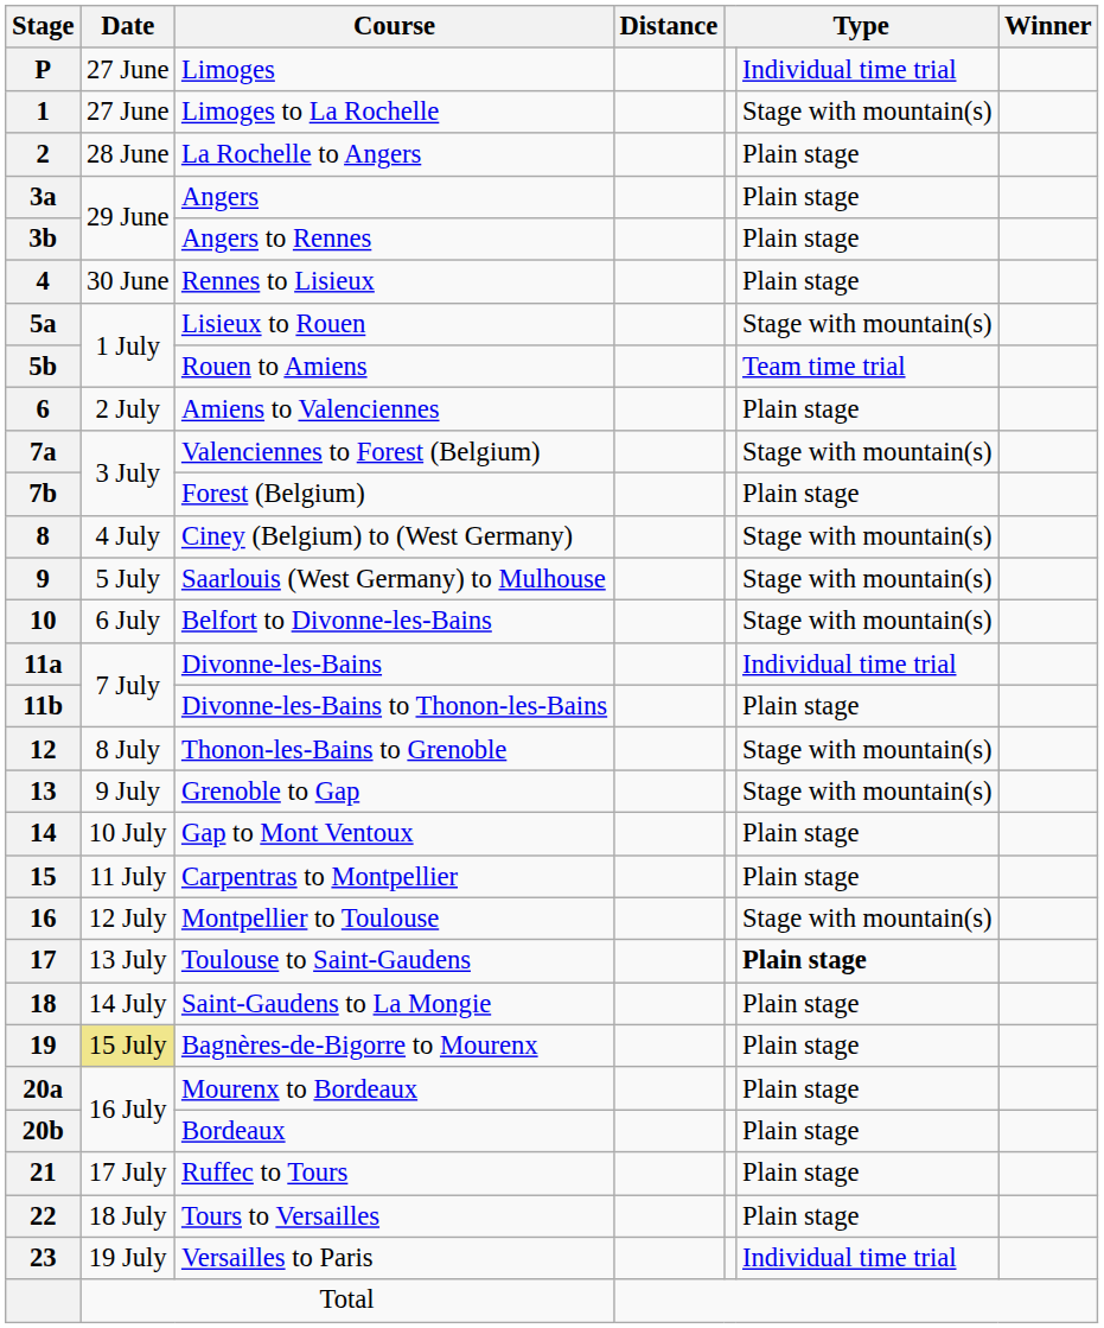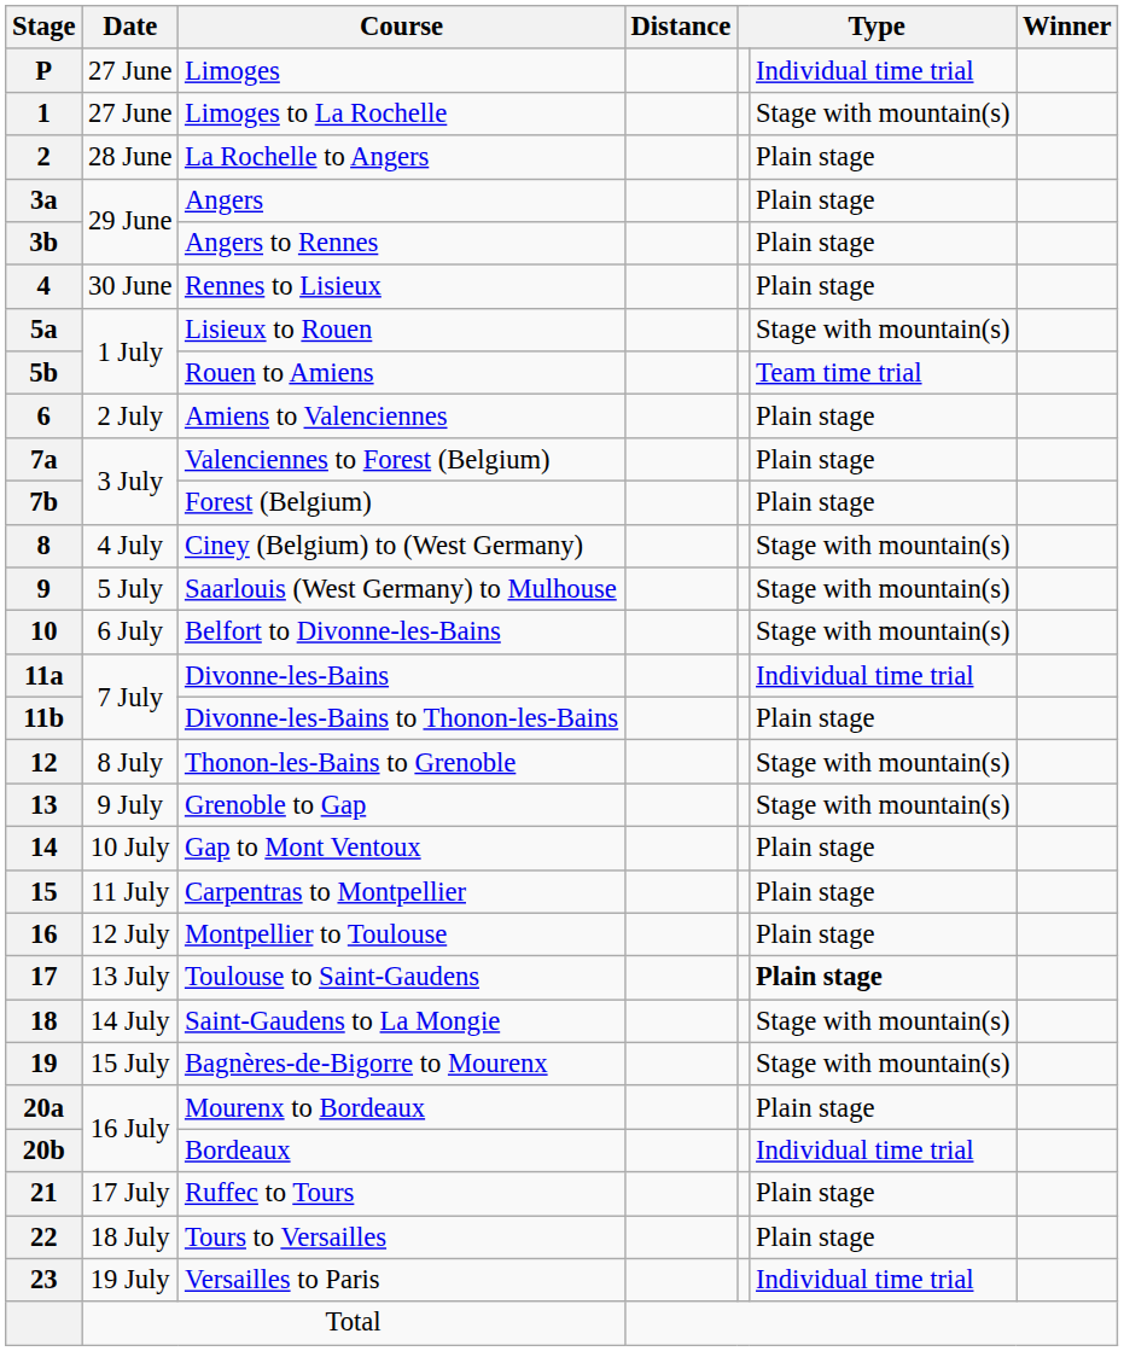Valenciennes to Forest (Belgium) | column 6: Stage with mountain(s) -> Plain stage
Montpellier to Toulouse | column 6: Stage with mountain(s) -> Plain stage
Saint-Gaudens to La Mongie | column 6: Plain stage -> Stage with mountain(s)
Bagnères-de-Bigorre to Mourenx | Date: khaki background -> no background
Bagnères-de-Bigorre to Mourenx | column 6: Plain stage -> Stage with mountain(s)
Bordeaux | column 6: Plain stage -> Individual time trial
